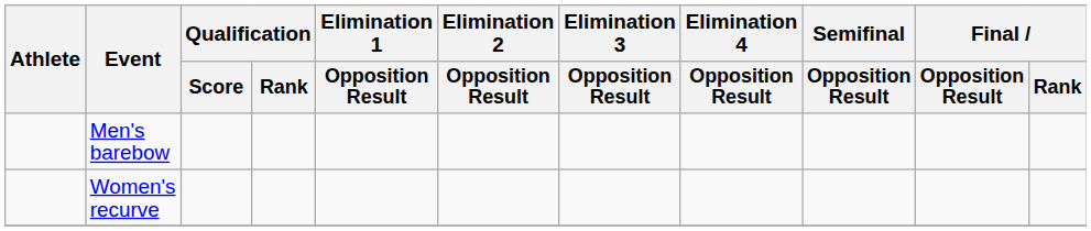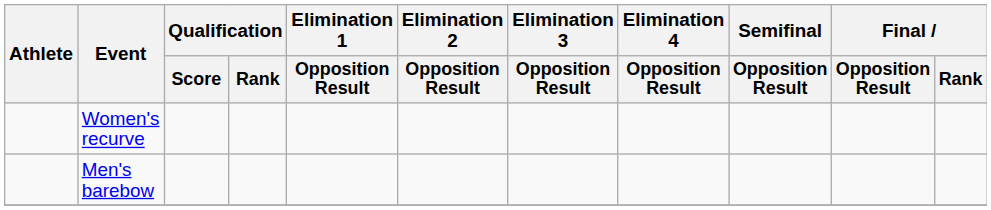rows swapped: Men's barebow <-> Women's recurve
